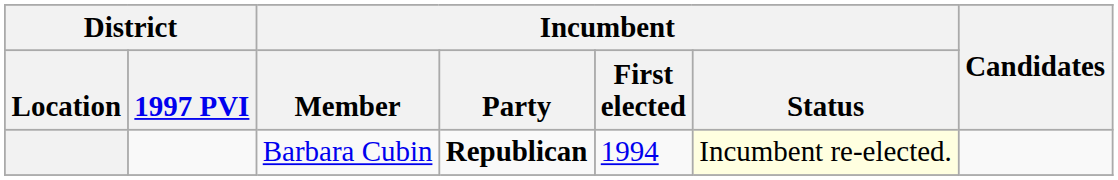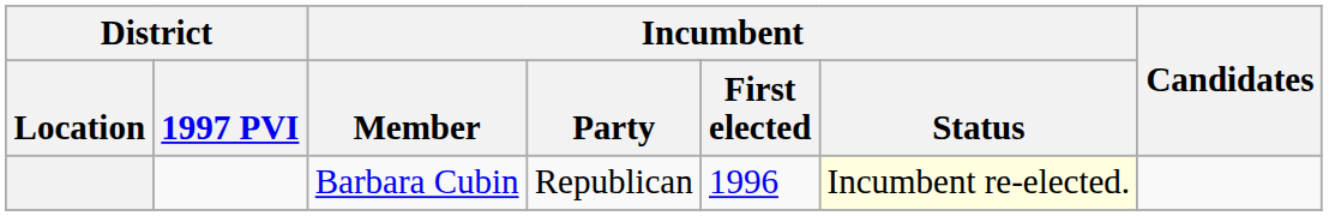Barbara Cubin | Incumbent / Party: bold -> normal
Barbara Cubin | Incumbent / First elected: 1994 -> 1996
